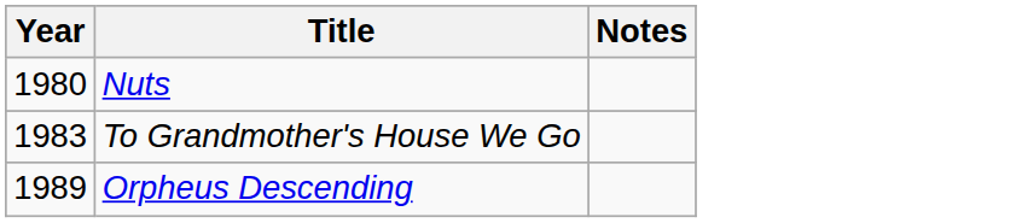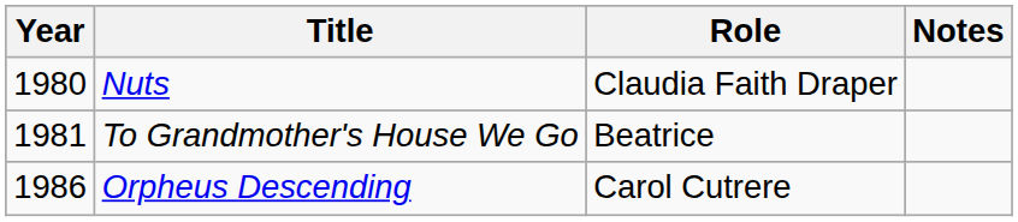+ column: Role | Claudia Faith Draper | Beatrice | Carol Cutrere
To Grandmother's House We Go | Year: 1983 -> 1981
Orpheus Descending | Year: 1989 -> 1986
